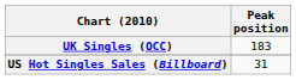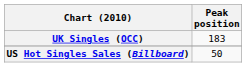US Hot Singles Sales (Billboard) | Peak position: 31 -> 50
